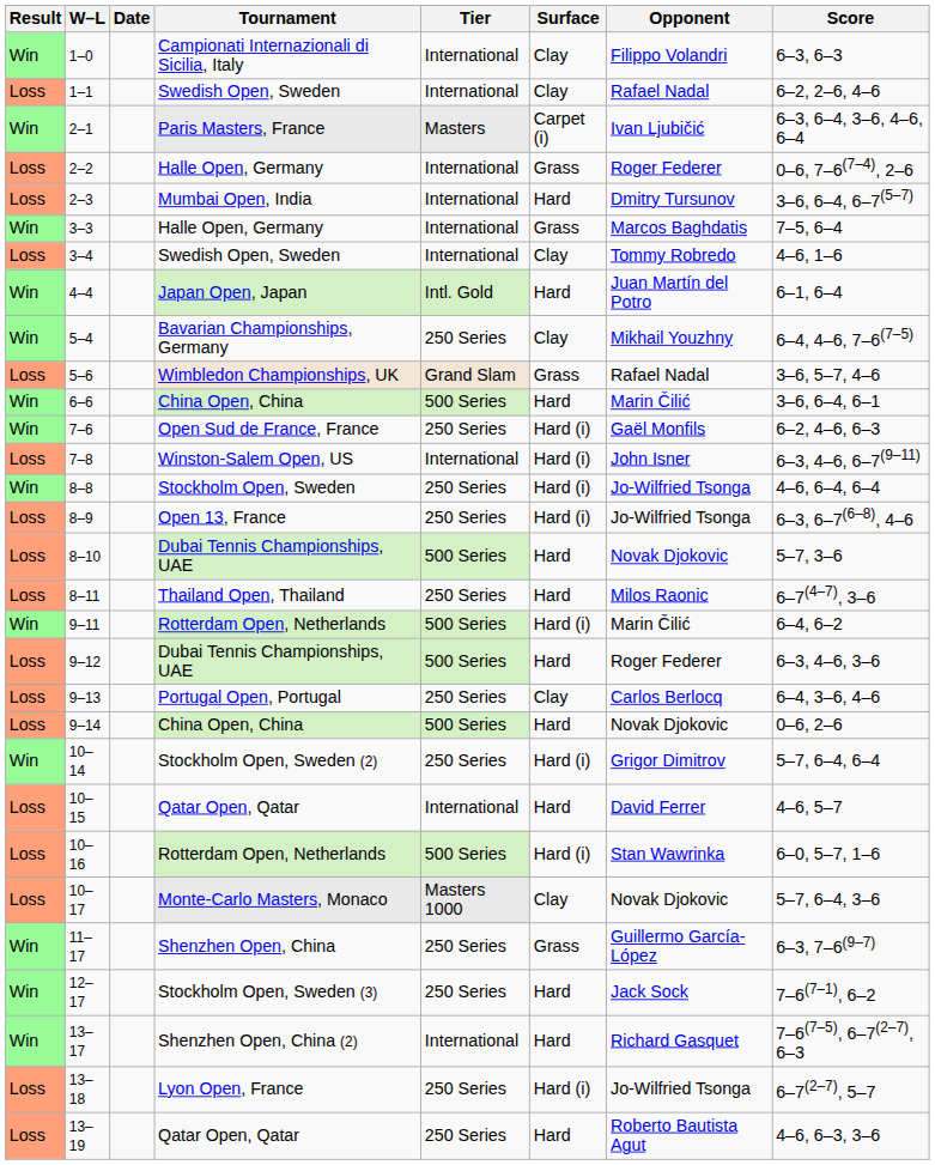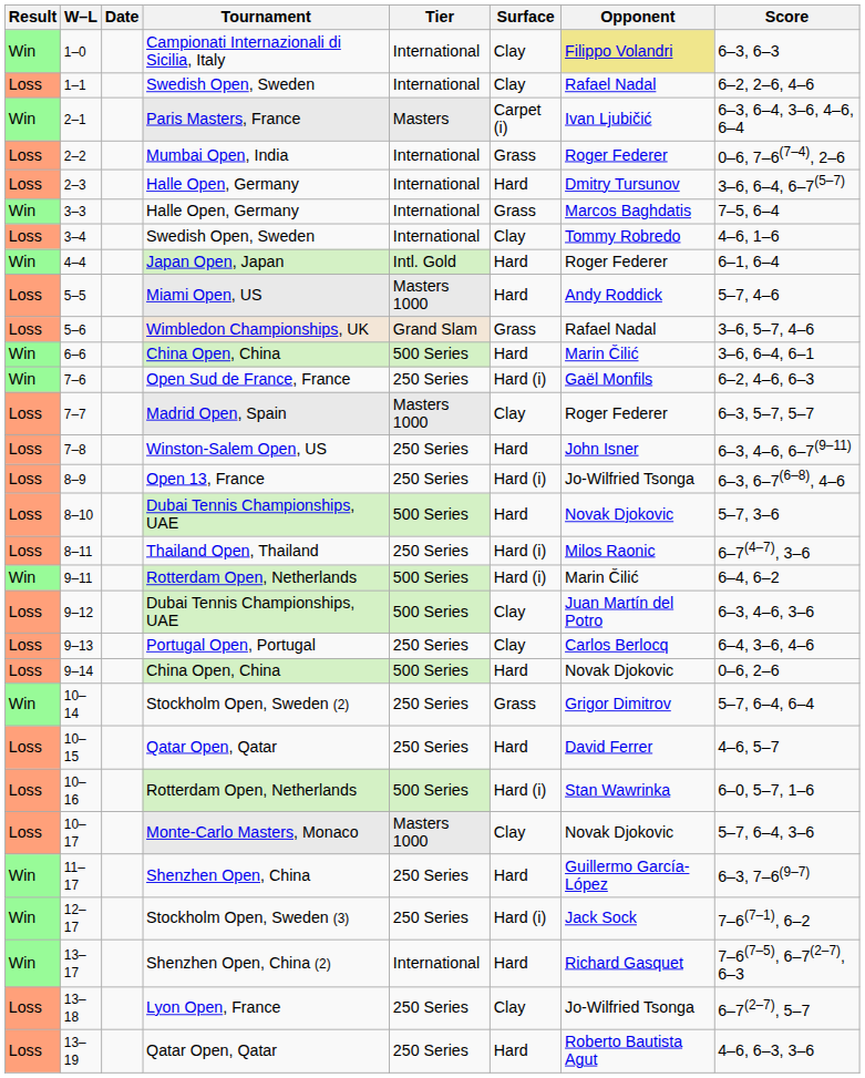1–0 | Opponent: no background -> khaki background
2–2 | Tournament: Halle Open, Germany -> Mumbai Open, India
2–3 | Tournament: Mumbai Open, India -> Halle Open, Germany
4–4 | Opponent: Juan Martín del Potro -> Roger Federer
- row: Win | 5–4 | Bavarian Championships, Germany | 250 Series | Clay | Mikhail Youzhny | 6–4, 4–6, 7–6(7–5)
+ row: Loss | 5–5 | Miami Open, US | Masters 1000 | Hard | Andy Roddick | 5–7, 4–6
+ row: Loss | 7–7 | Madrid Open, Spain | Masters 1000 | Clay | Roger Federer | 6–3, 5–7, 5–7
7–8 | Tier: International -> 250 Series
7–8 | Surface: Hard (i) -> Hard
- row: Win | 8–8 | Stockholm Open, Sweden | 250 Series | Hard (i) | Jo-Wilfried Tsonga | 4–6, 6–4, 6–4
8–11 | Surface: Hard -> Hard (i)
9–12 | Surface: Hard -> Clay
9–12 | Opponent: Roger Federer -> Juan Martín del Potro
10–14 | Surface: Hard (i) -> Grass
10–15 | Tier: International -> 250 Series
11–17 | Surface: Grass -> Hard
12–17 | Surface: Hard -> Hard (i)
13–18 | Surface: Hard (i) -> Clay
